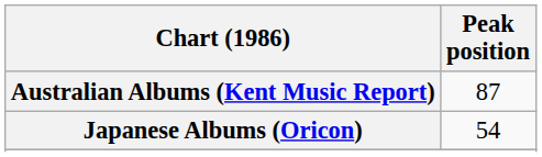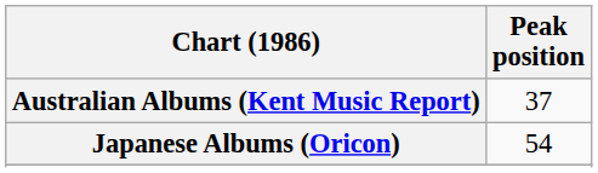Australian Albums (Kent Music Report) | Peak position: 87 -> 37
